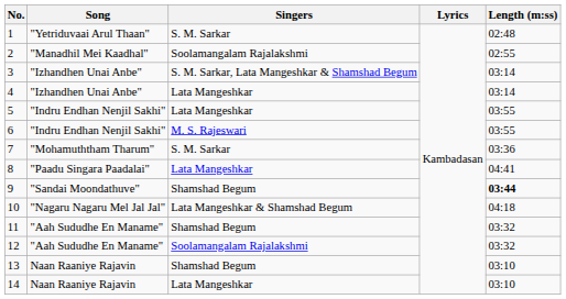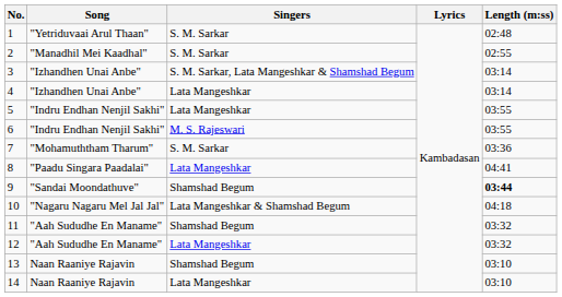2 | Singers: Soolamangalam Rajalakshmi -> S. M. Sarkar
12 | Singers: Soolamangalam Rajalakshmi -> Lata Mangeshkar
